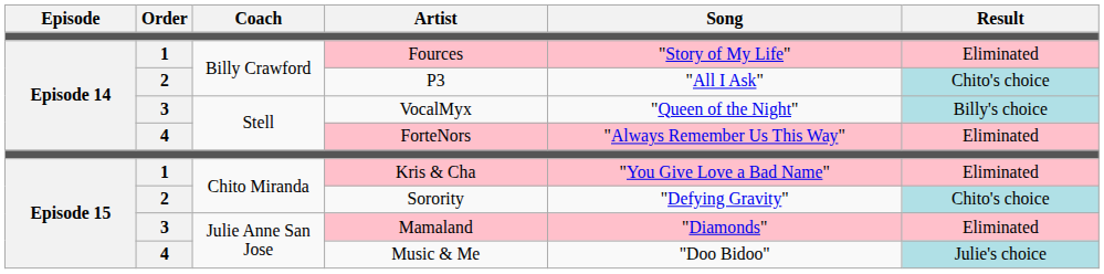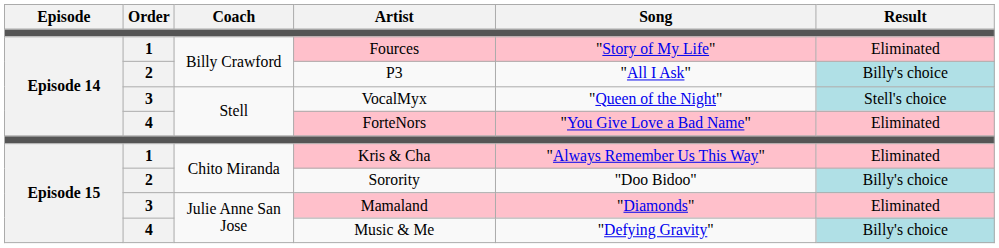P3 | Result: Chito's choice -> Billy's choice
VocalMyx | Result: Billy's choice -> Stell's choice
ForteNors | Song: "Always Remember Us This Way" -> "You Give Love a Bad Name"
Kris & Cha | Song: "You Give Love a Bad Name" -> "Always Remember Us This Way"
Sorority | Song: "Defying Gravity" -> "Doo Bidoo"
Sorority | Result: Chito's choice -> Billy's choice
Music & Me | Song: "Doo Bidoo" -> "Defying Gravity"
Music & Me | Result: Julie's choice -> Billy's choice
